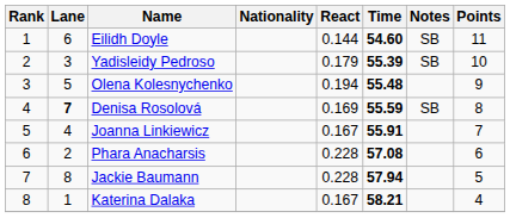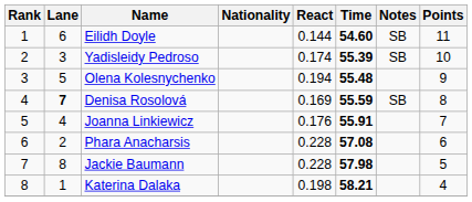Yadisleidy Pedroso | React: 0.179 -> 0.174
Joanna Linkiewicz | React: 0.167 -> 0.176
Jackie Baumann | Time: 57.94 -> 57.98
Katerina Dalaka | React: 0.167 -> 0.198
